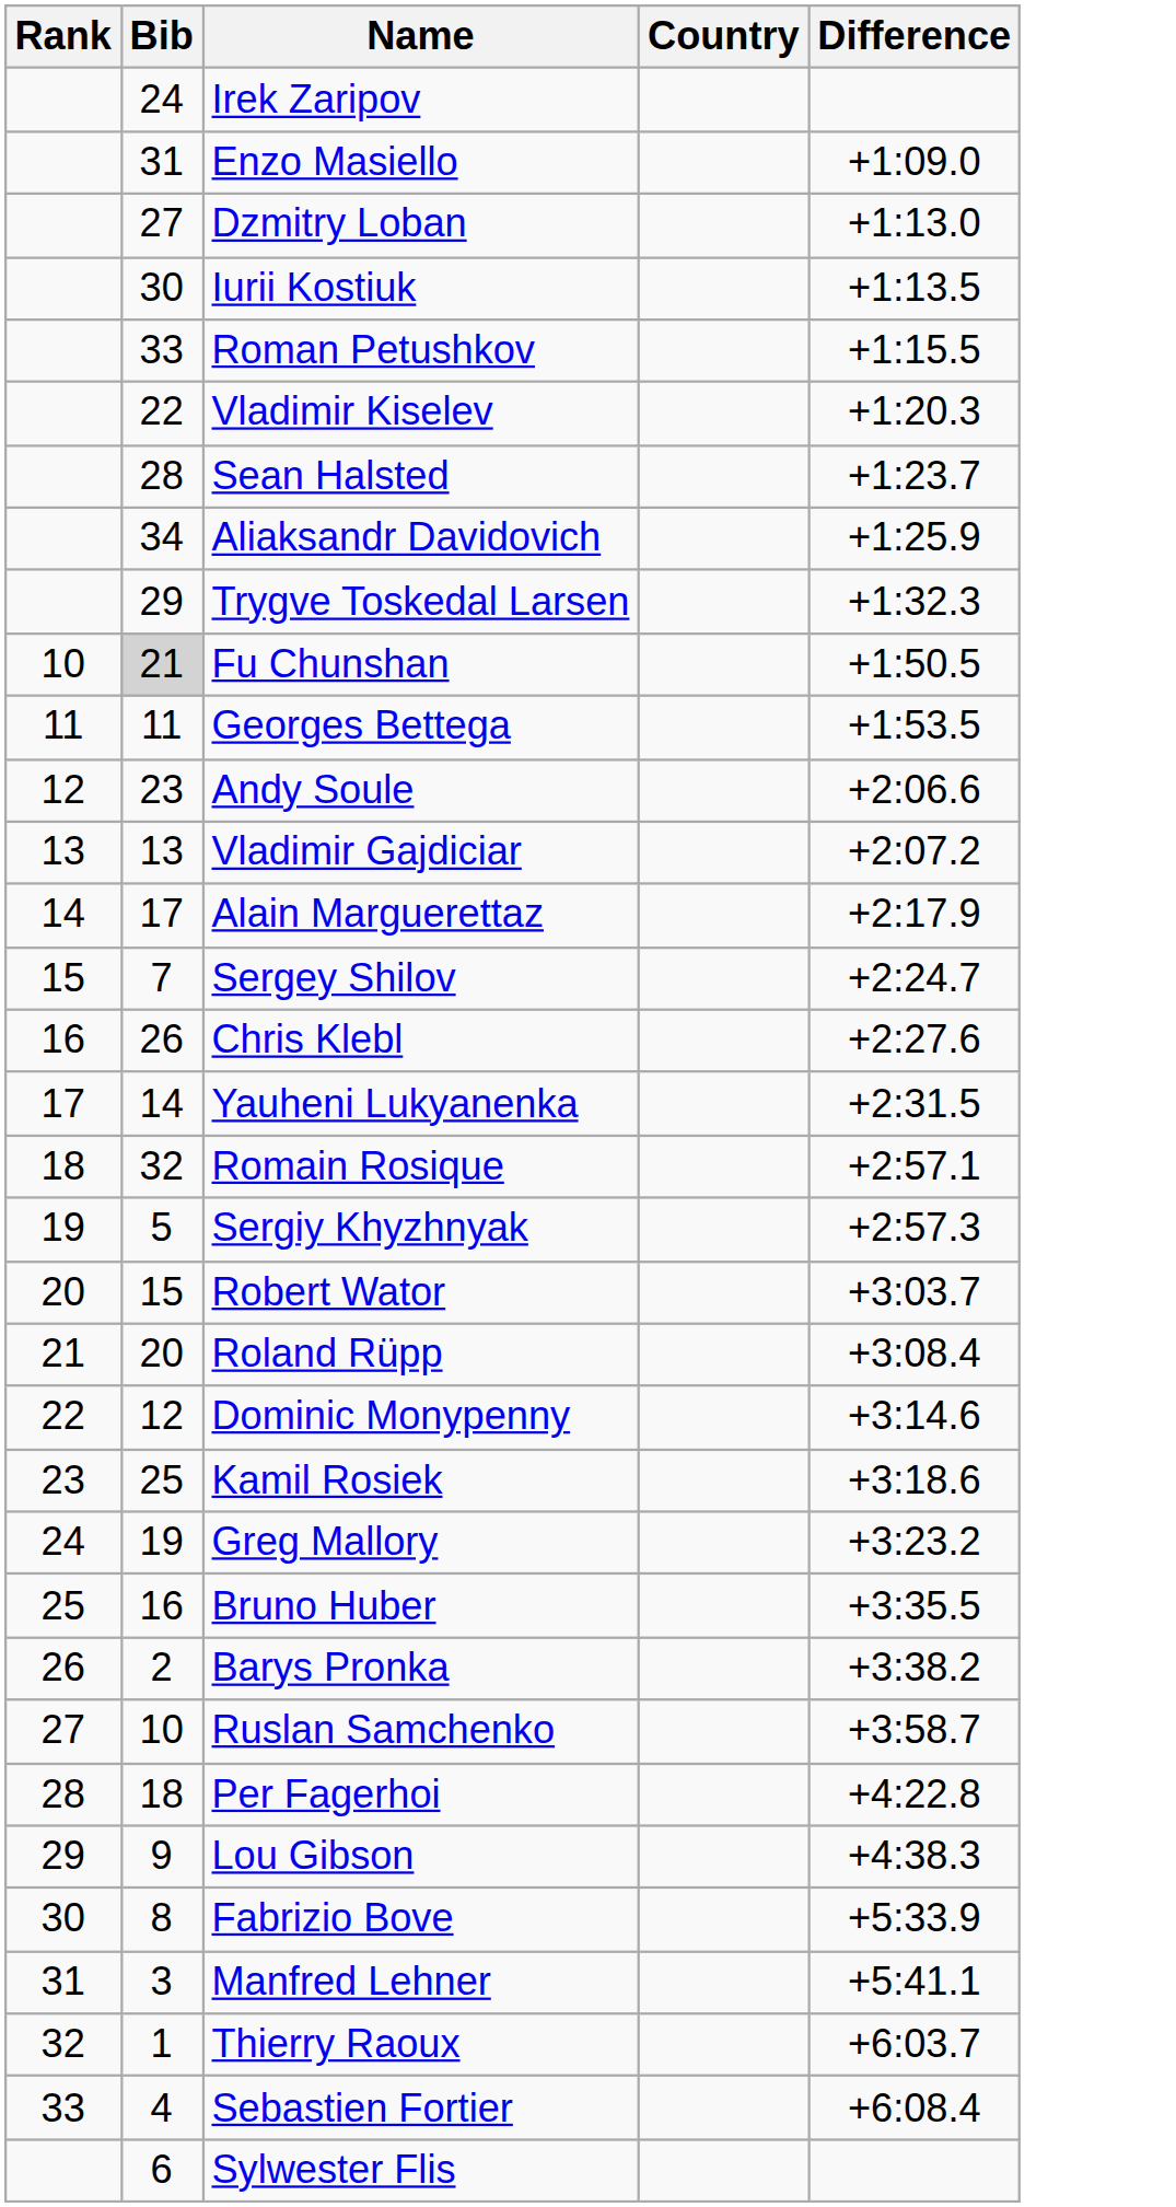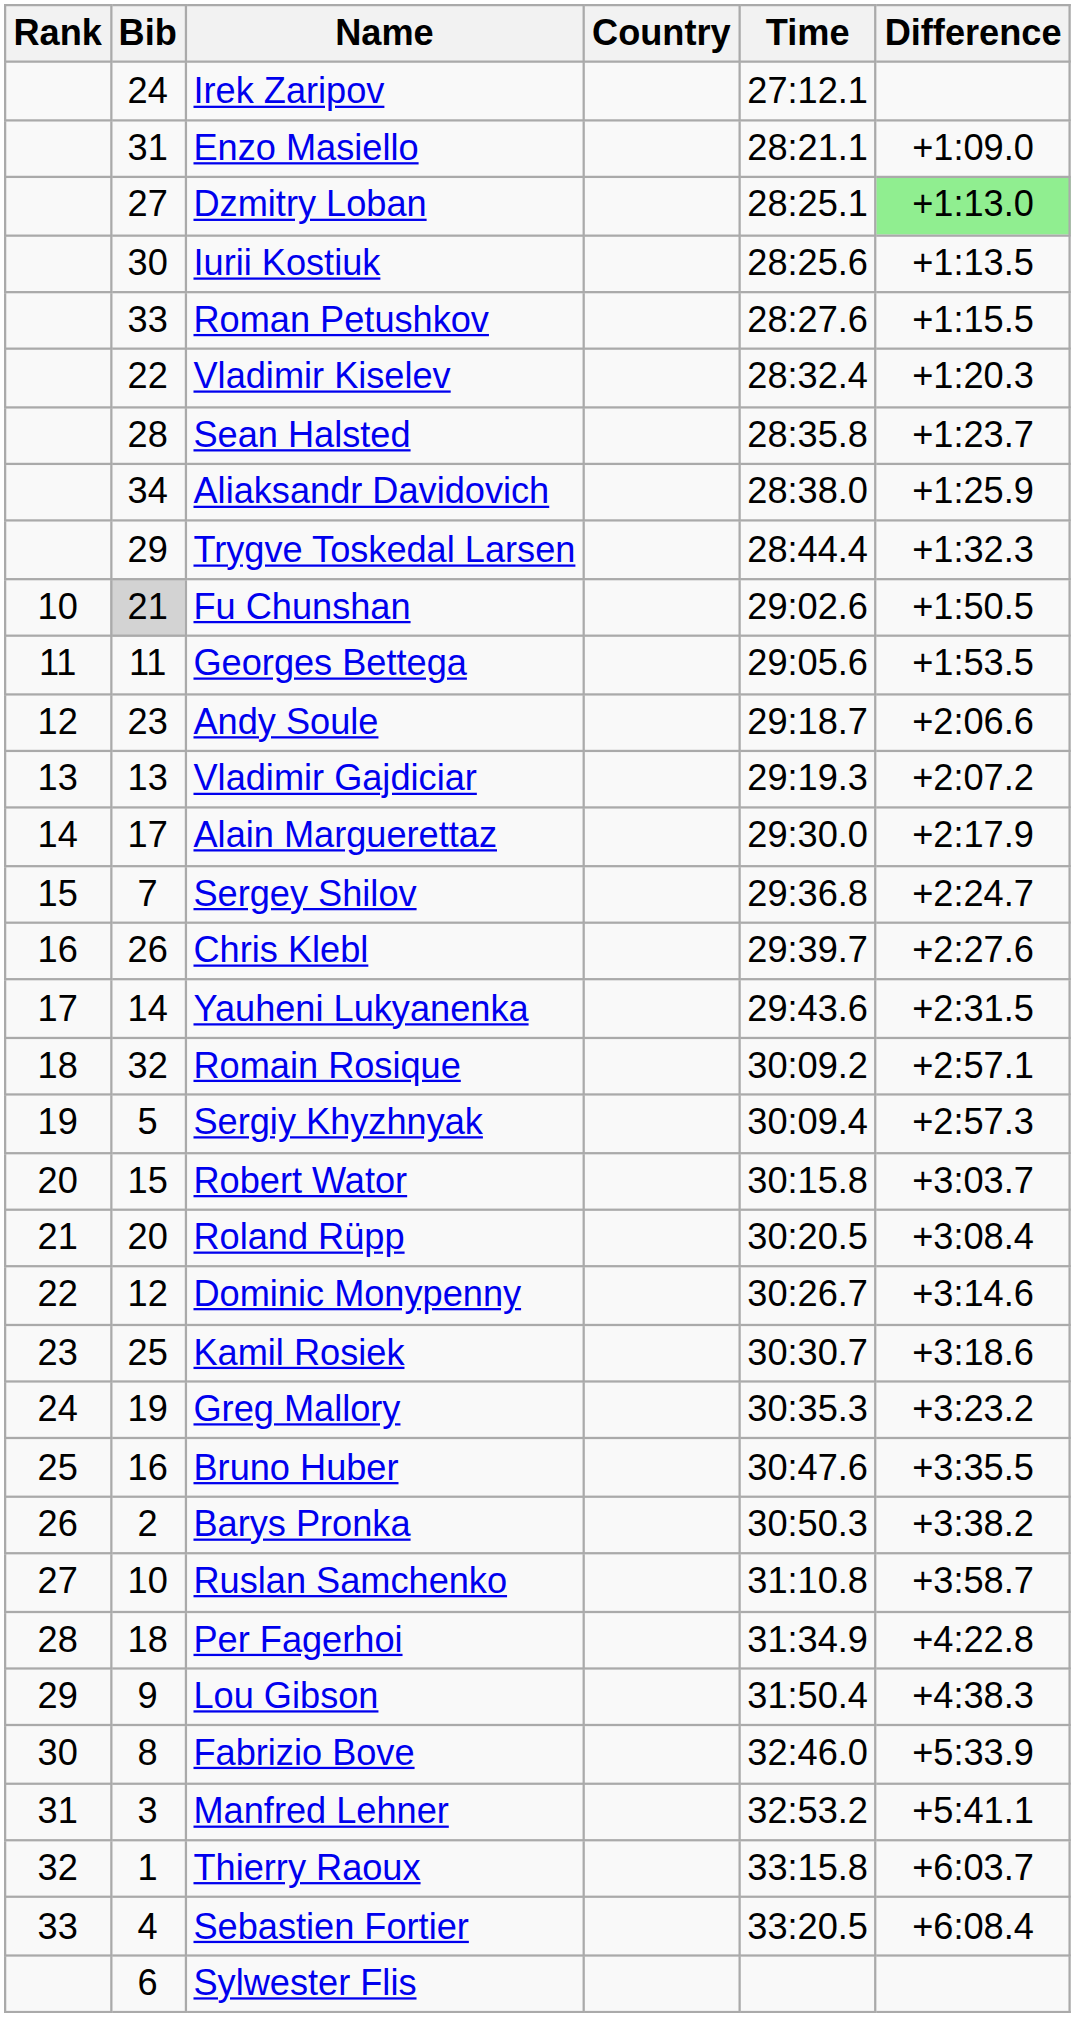+ column: Time | 27:12.1 | 28:21.1 | 28:25.1 | 28:25.6 | 28:27.6 | 28:32.4 | 28:35.8 | 28:38.0 | 28:44.4 | 29:02.6 | 29:05.6 | 29:18.7 | 29:19.3 | 29:30.0 | 29:36.8 | 29:39.7 | 29:43.6 | 30:09.2 | 30:09.4 | 30:15.8 | 30:20.5 | 30:26.7 | 30:30.7 | 30:35.3 | 30:47.6 | 30:50.3 | 31:10.8 | 31:34.9 | 31:50.4 | 32:46.0 | 32:53.2 | 33:15.8 | 33:20.5
Dzmitry Loban | Difference: no background -> lightgreen background
